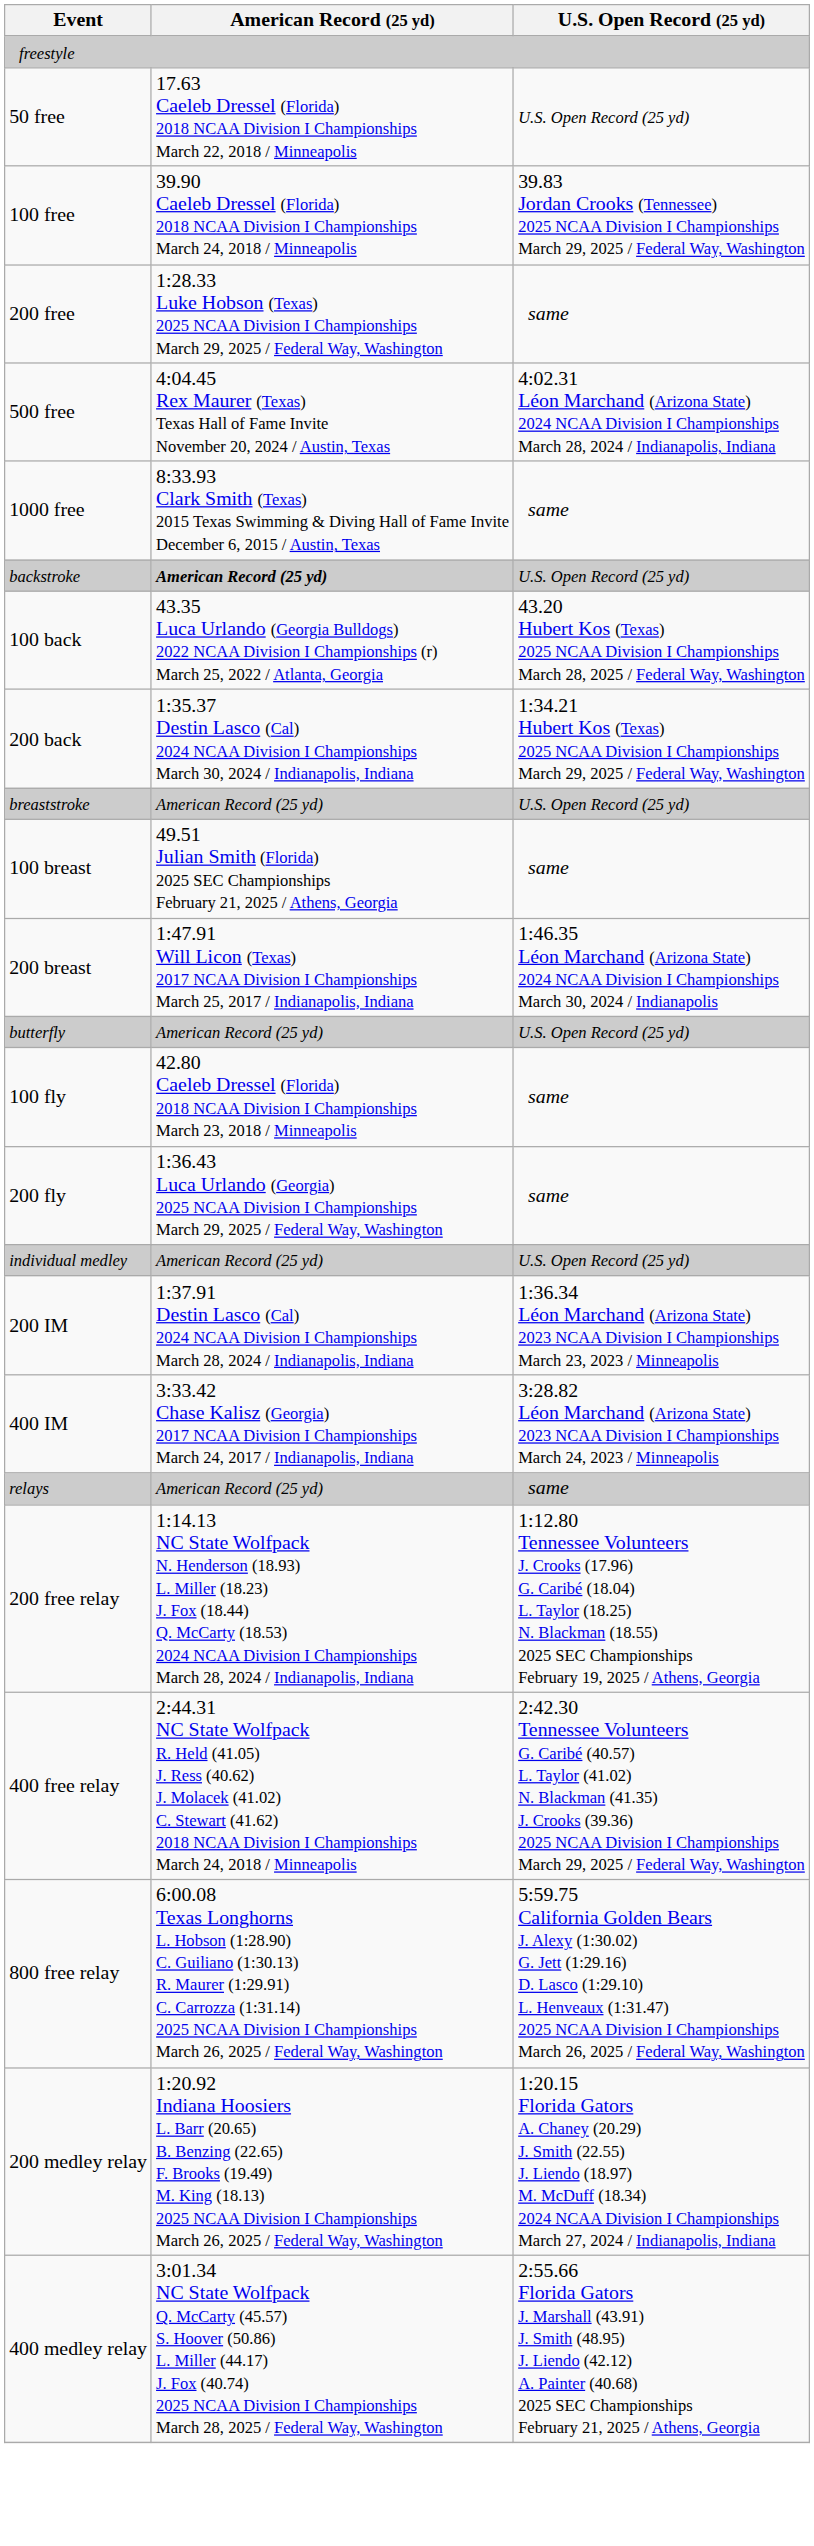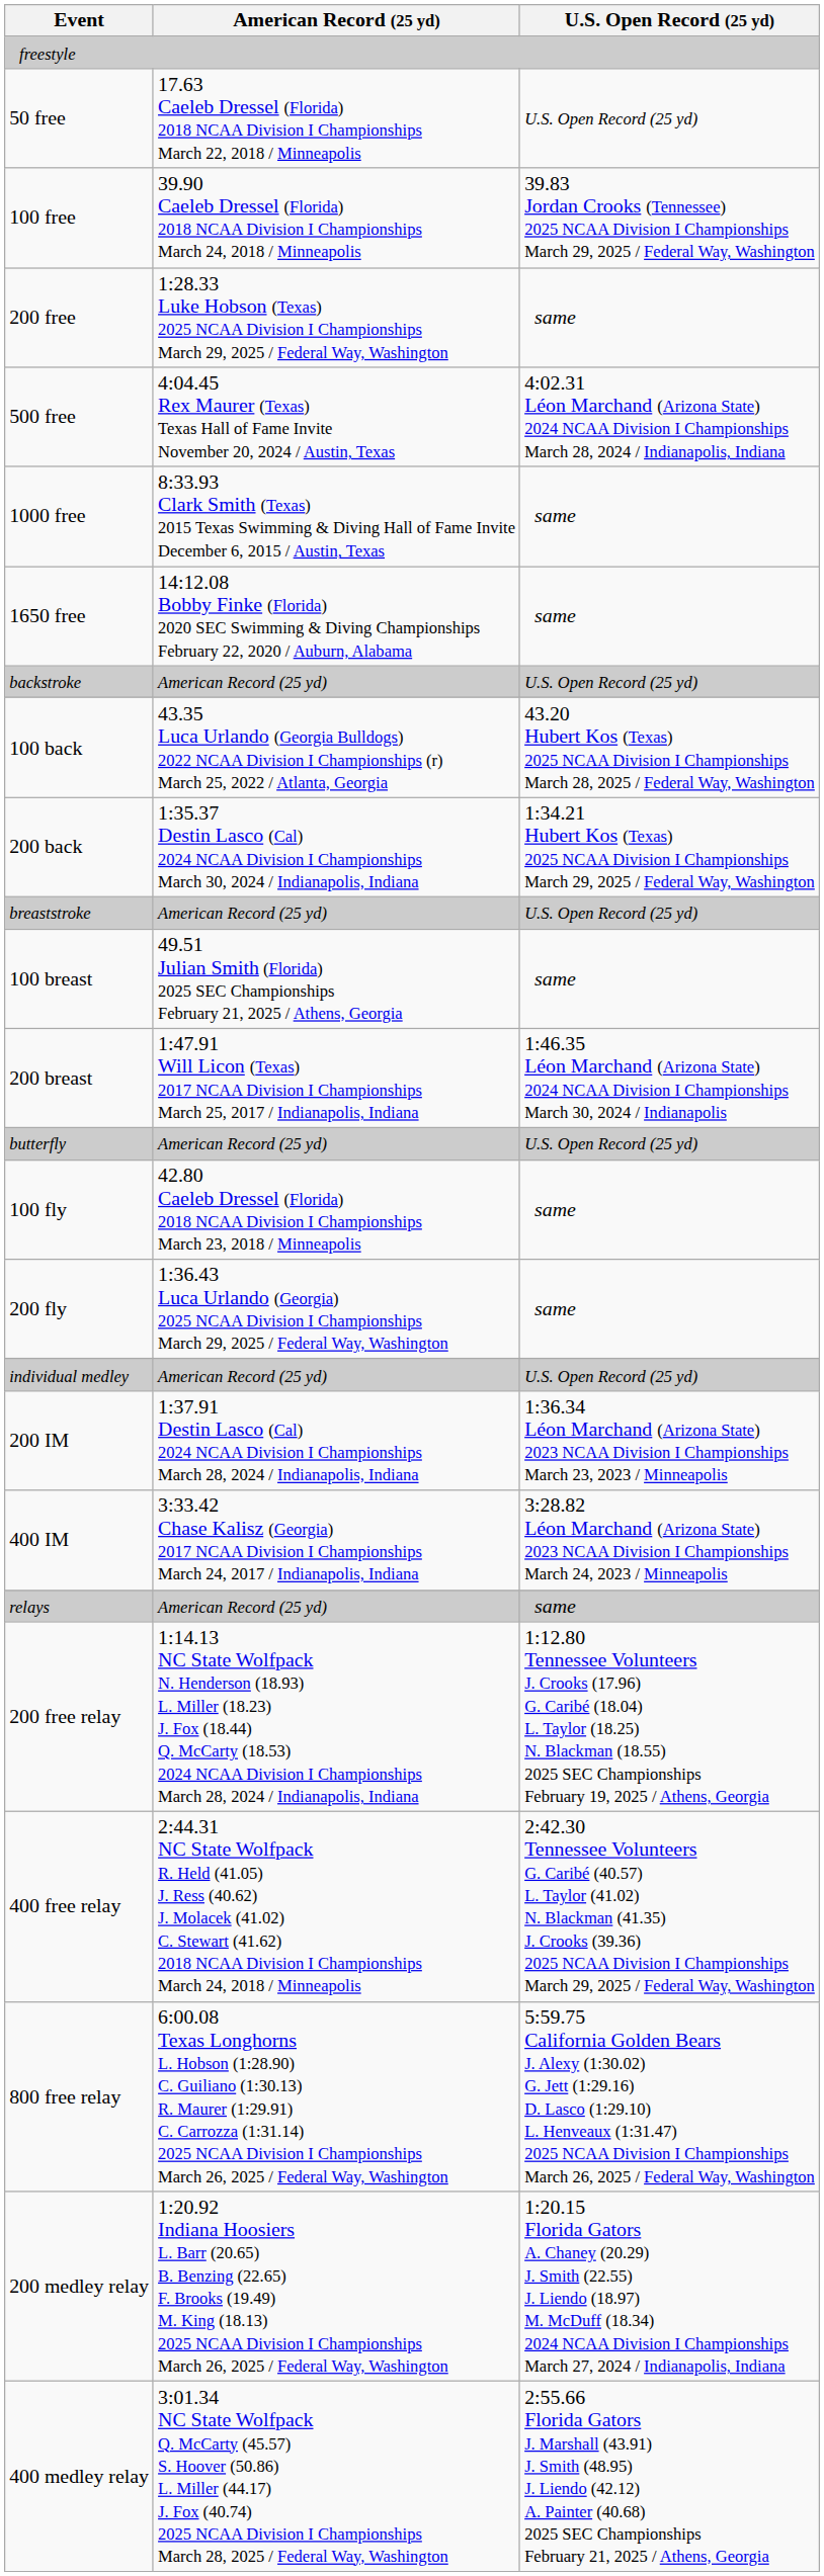+ row: 1650 free | 14:12.08 Bobby Finke (Florida) 2020 SEC Swimming & Diving Championships February 22, 2020 / Auburn, Alabama | same
backstroke | American Record (25 yd): bold -> normal
